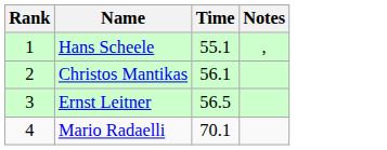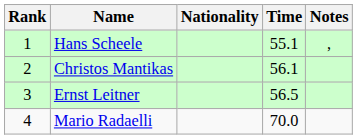+ column: Nationality
Mario Radaelli | Time: 70.1 -> 70.0
